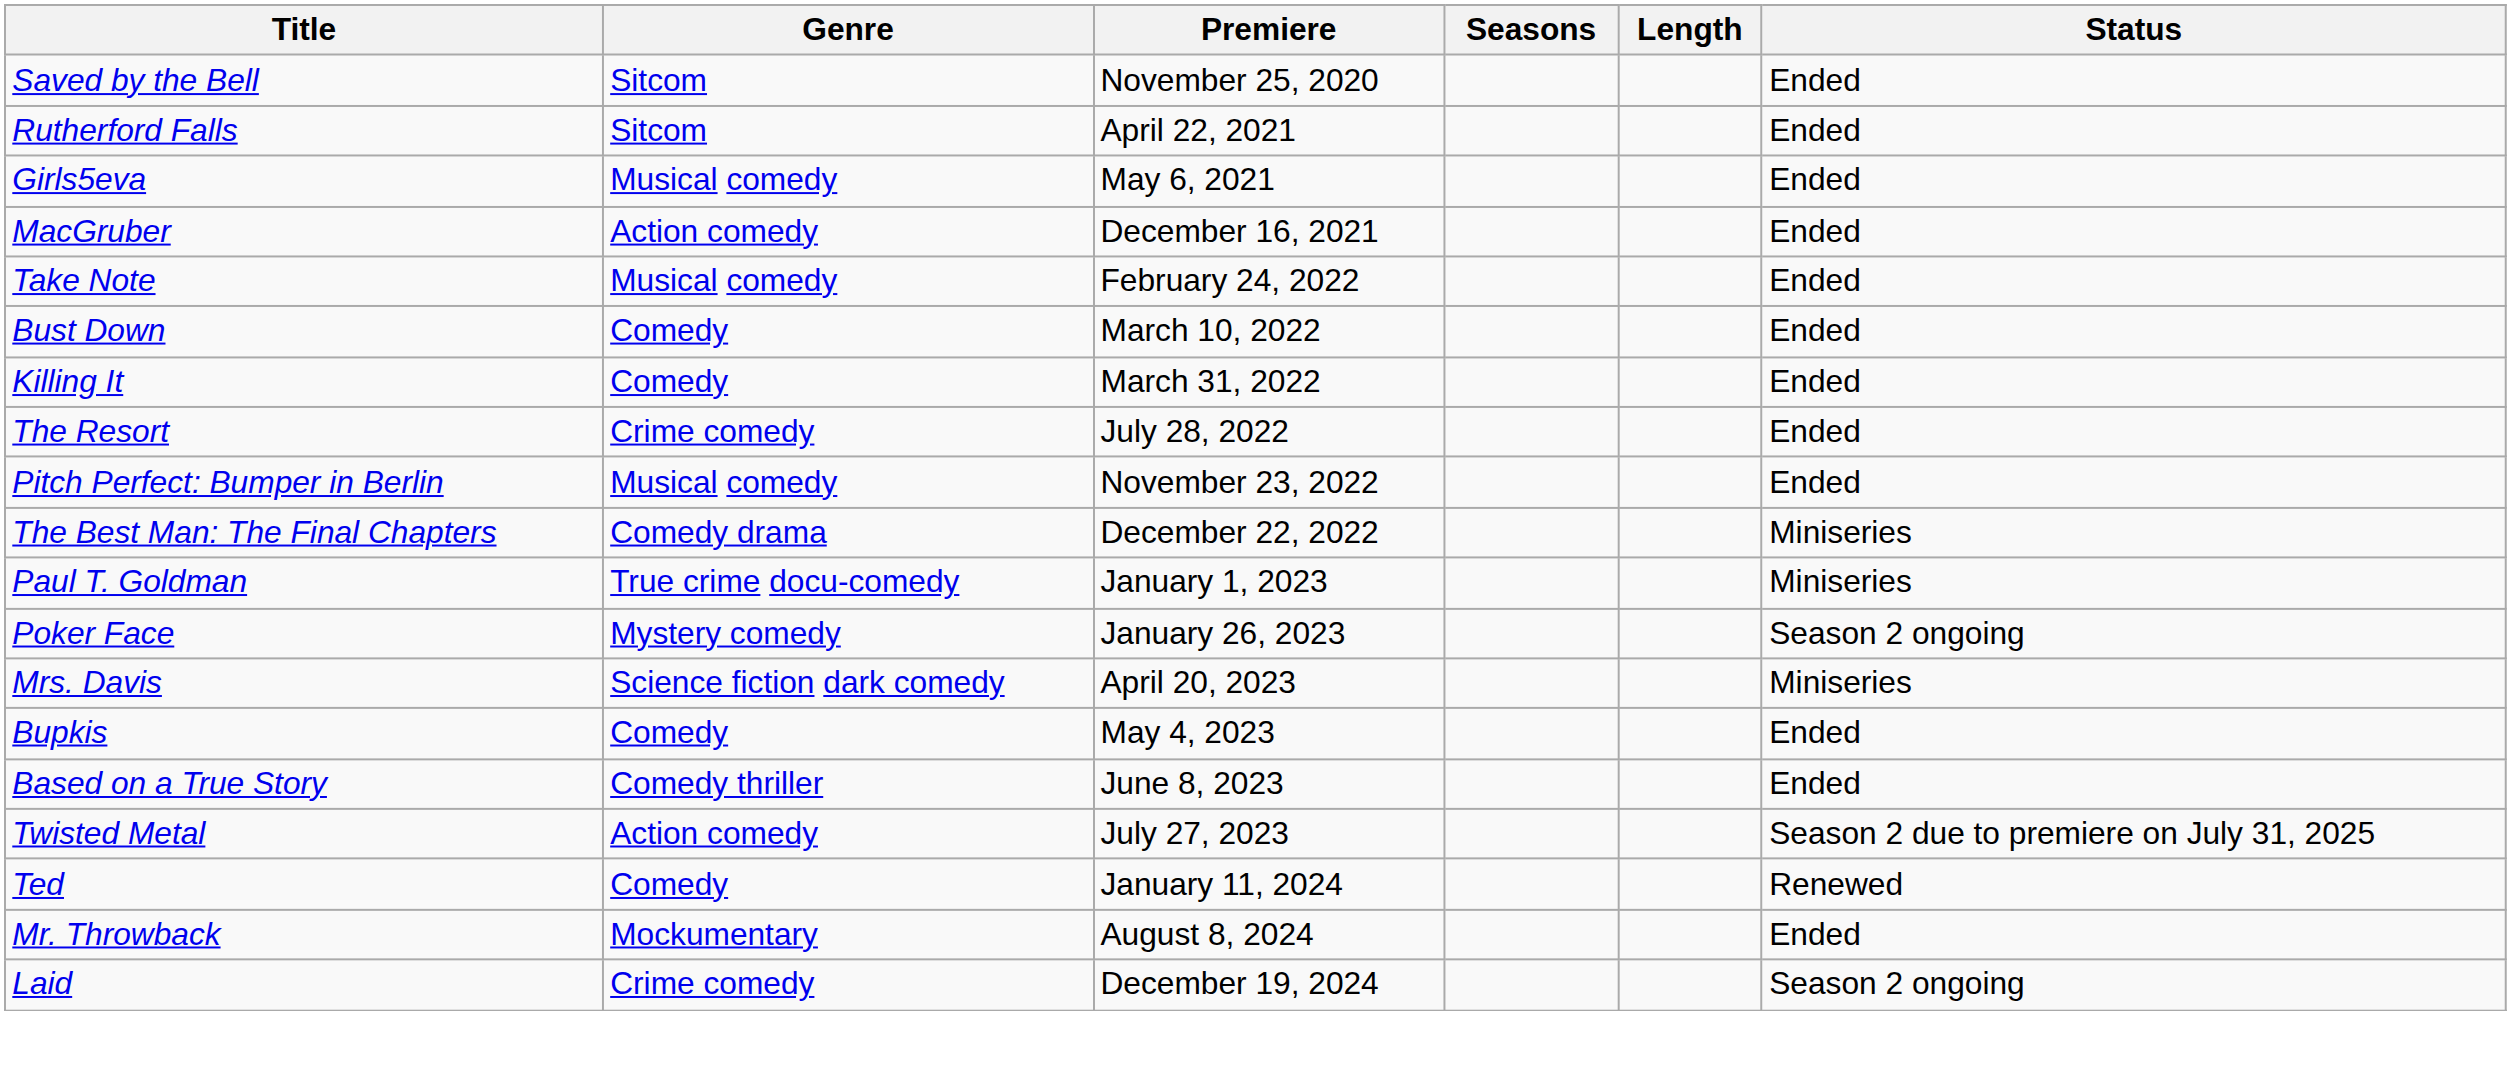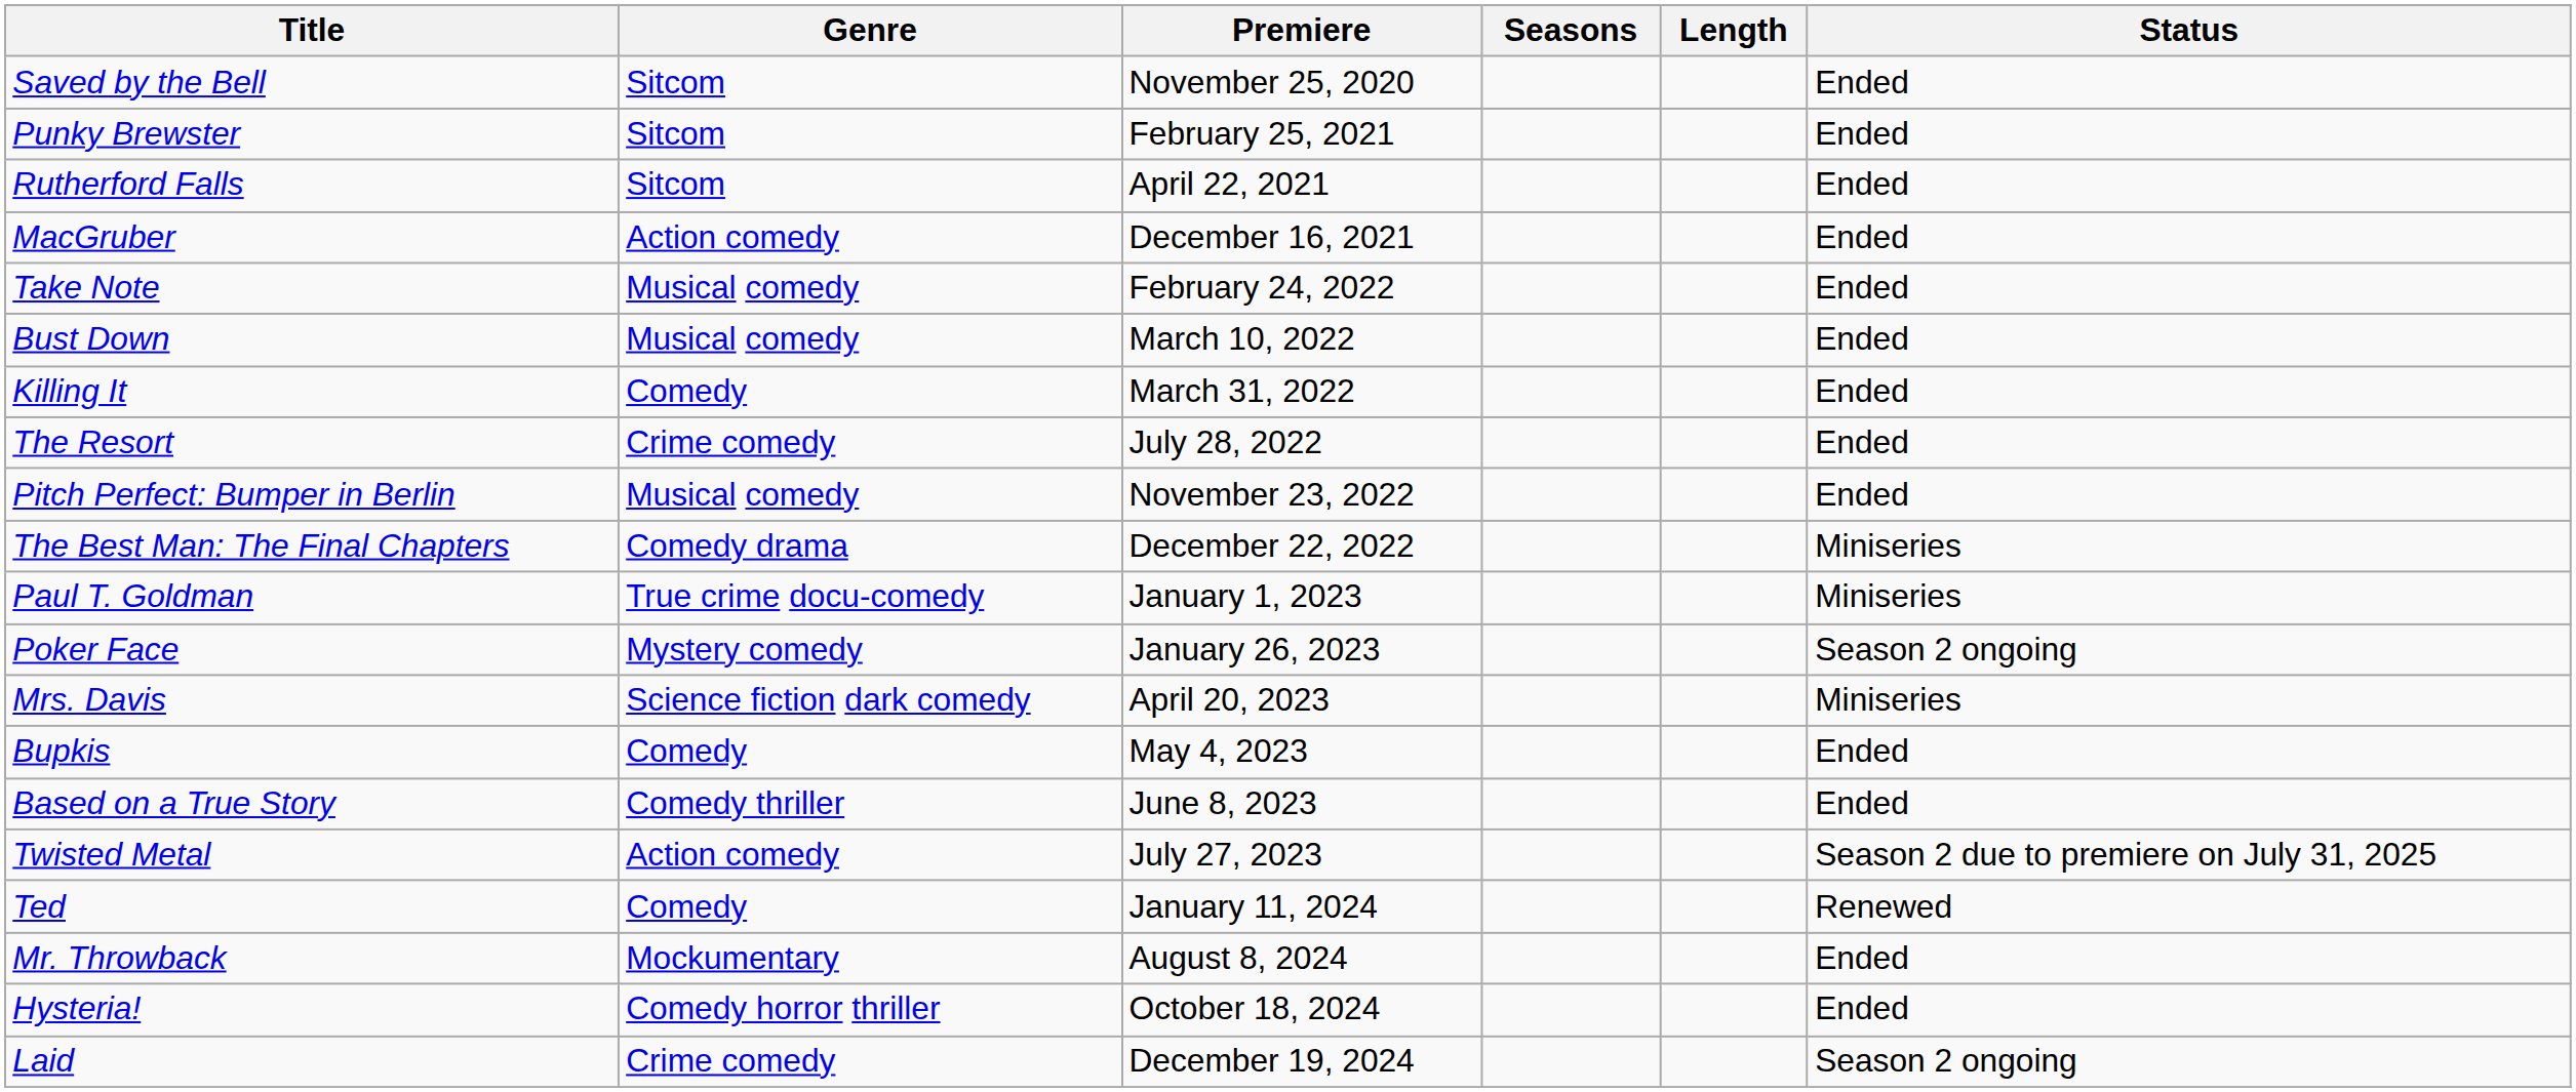+ row: Punky Brewster | Sitcom | February 25, 2021 | Ended
- row: Girls5eva | Musical comedy | May 6, 2021 | Ended
Bust Down | Genre: Comedy -> Musical comedy
+ row: Hysteria! | Comedy horror thriller | October 18, 2024 | Ended
